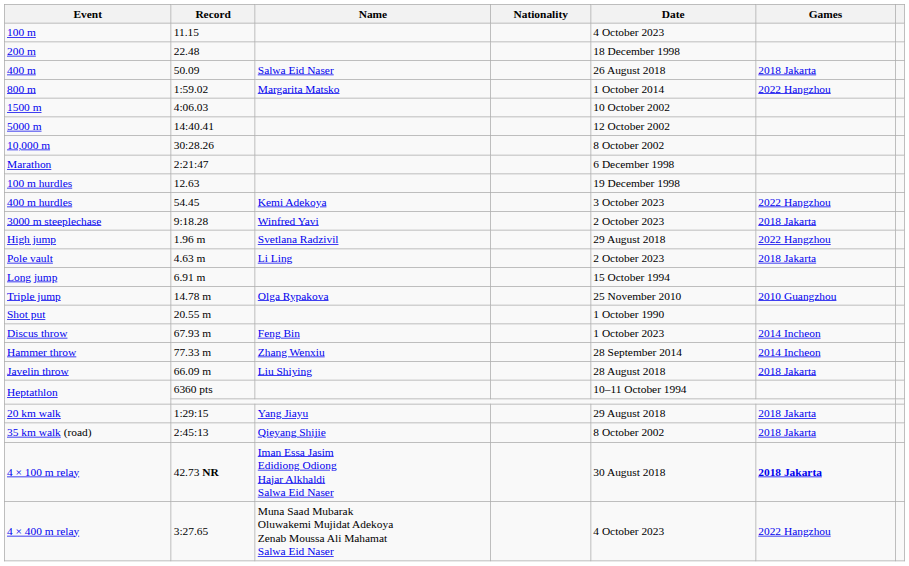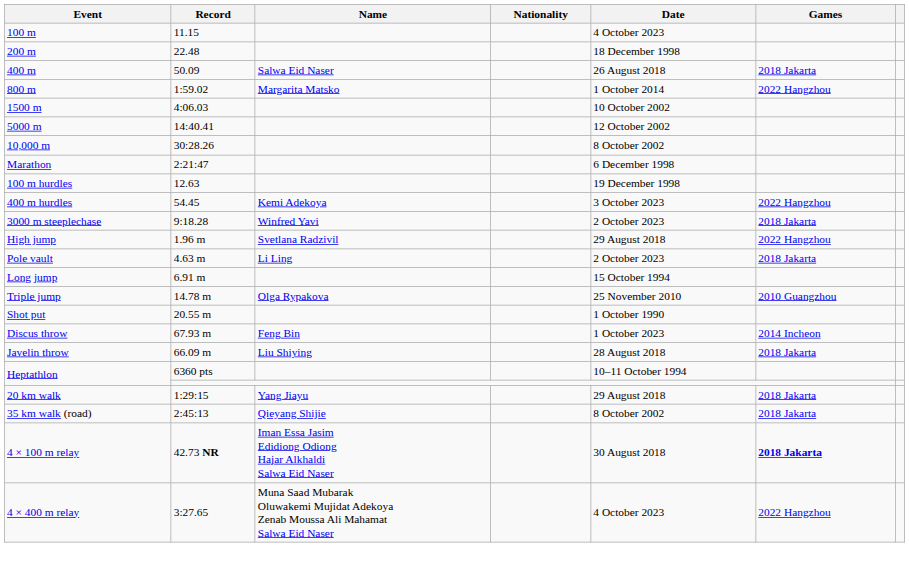- row: Hammer throw | 77.33 m | Zhang Wenxiu | 28 September 2014 | 2014 Incheon
